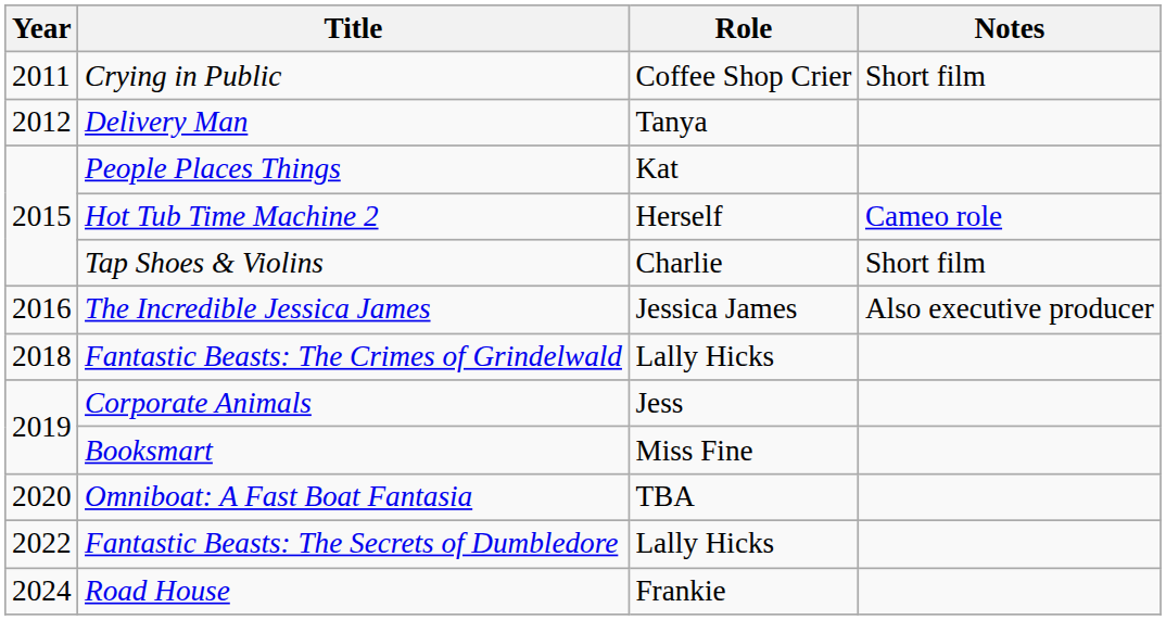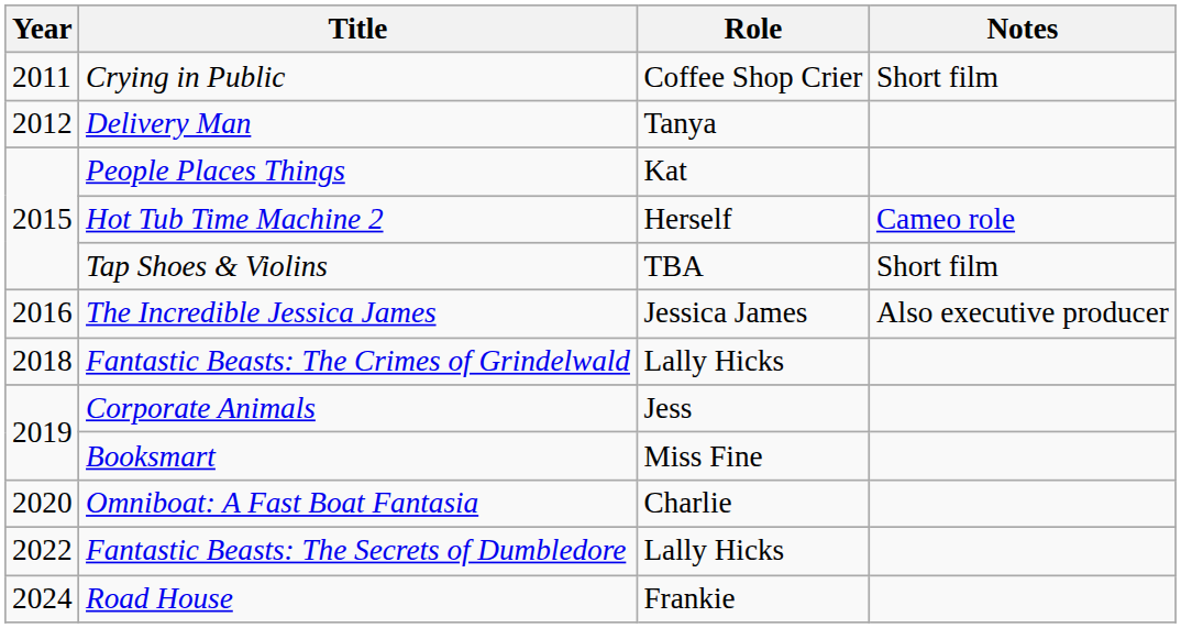Tap Shoes & Violins | Role: Charlie -> TBA
Omniboat: A Fast Boat Fantasia | Role: TBA -> Charlie
